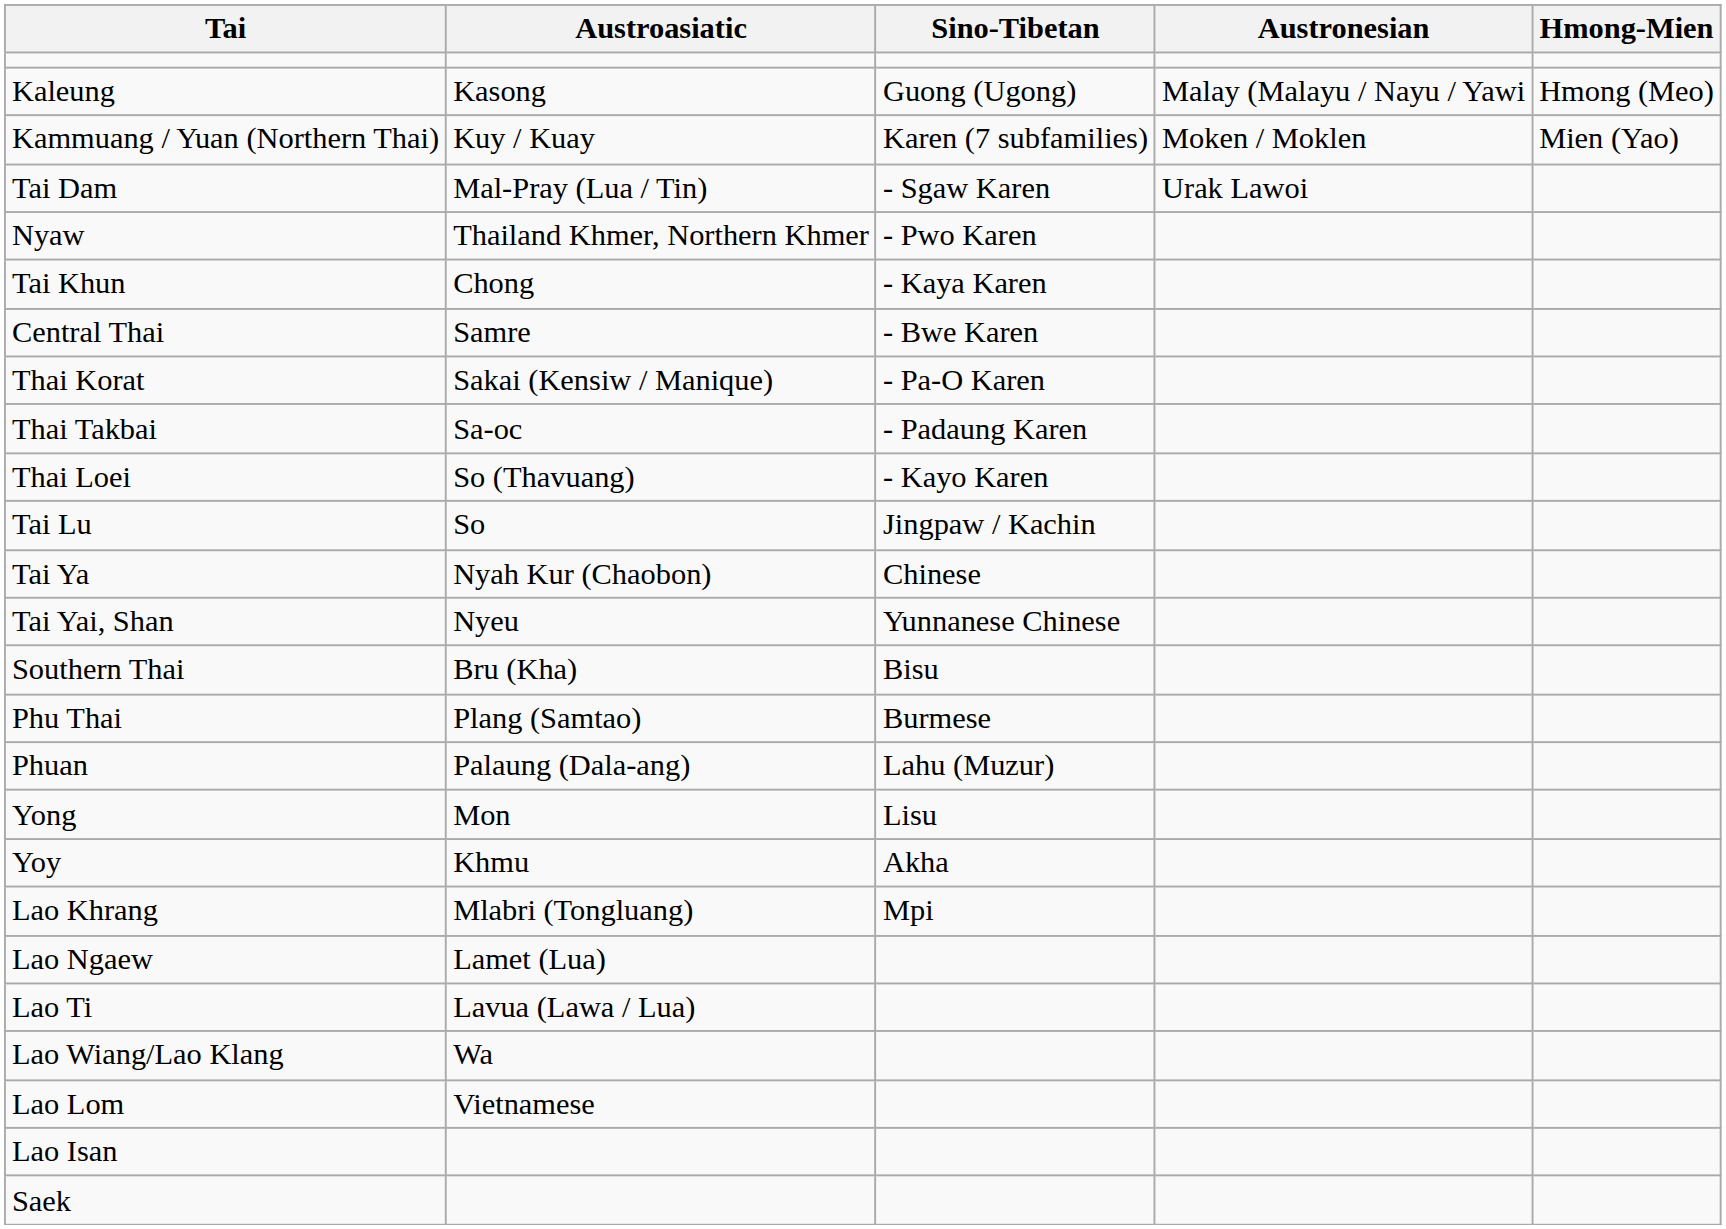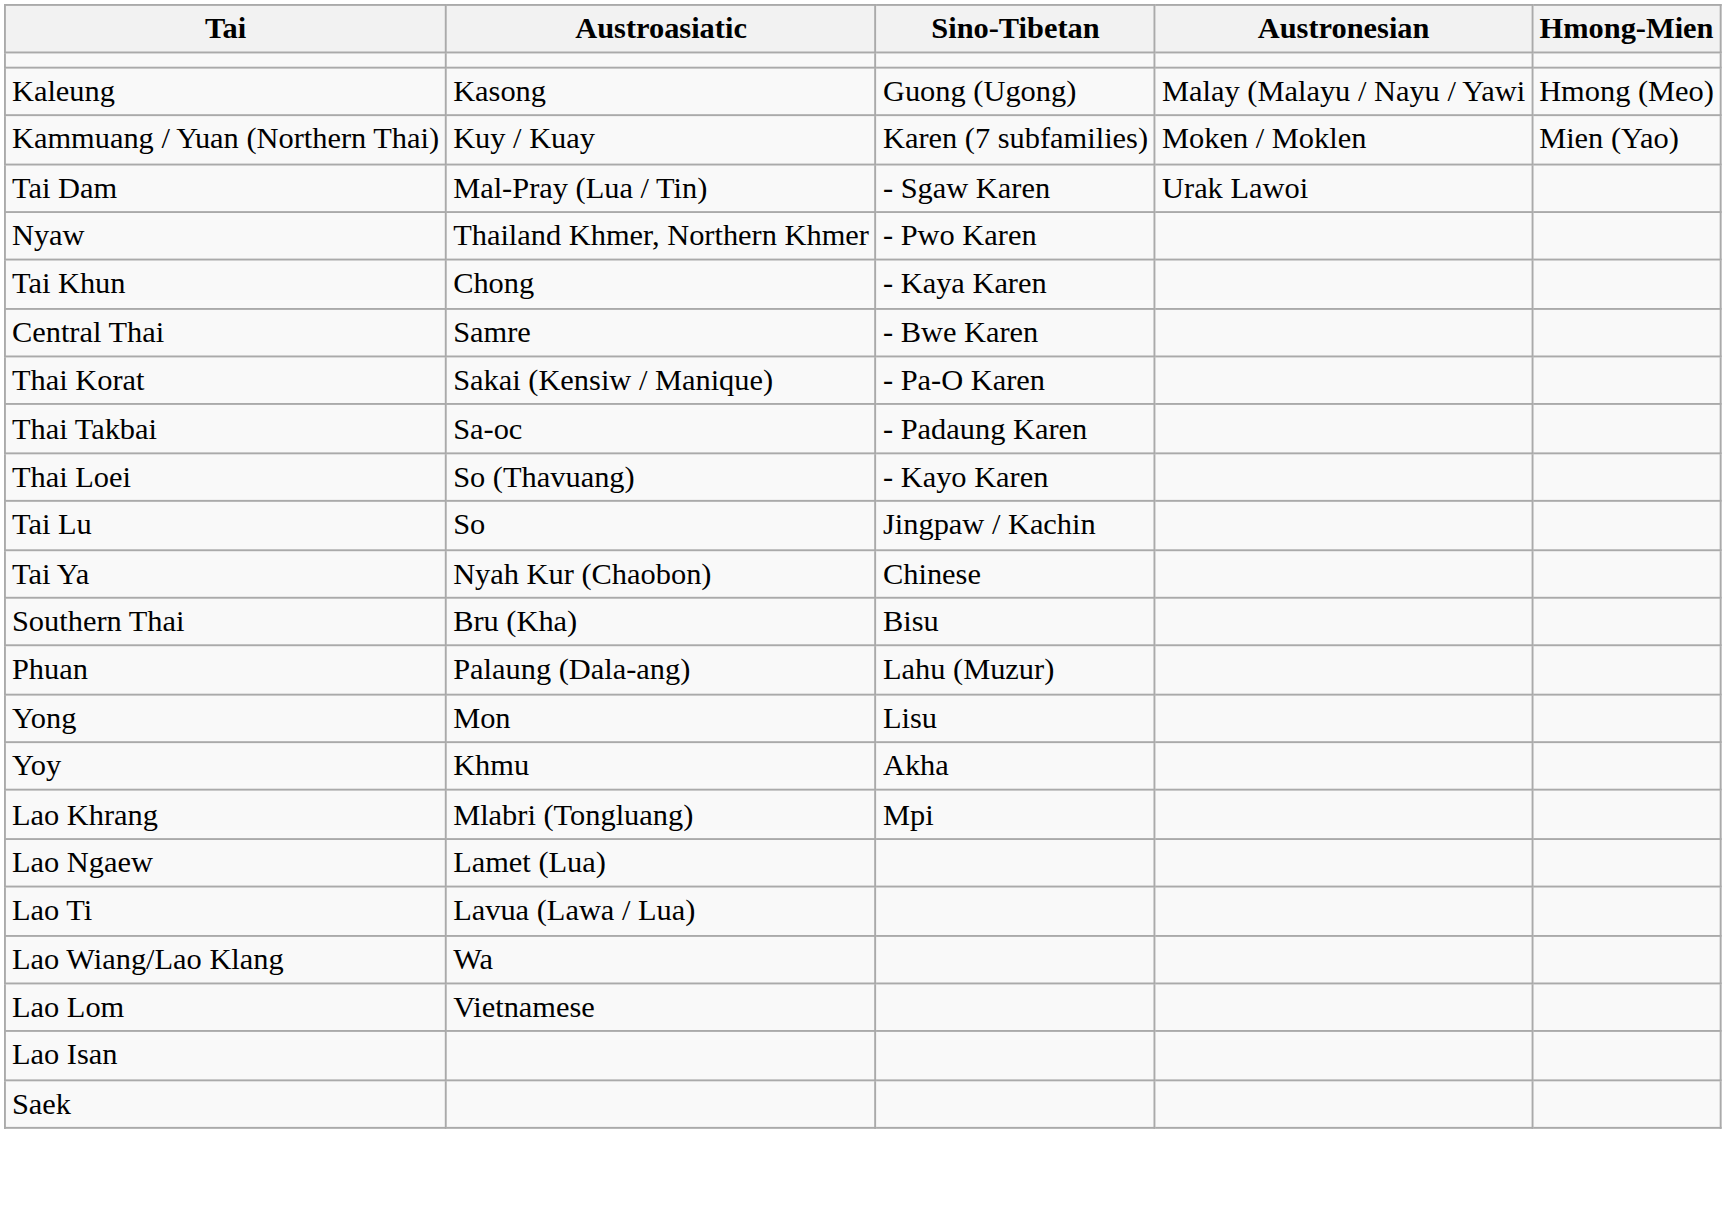- row: Tai Yai, Shan | Nyeu | Yunnanese Chinese
- row: Phu Thai | Plang (Samtao) | Burmese
